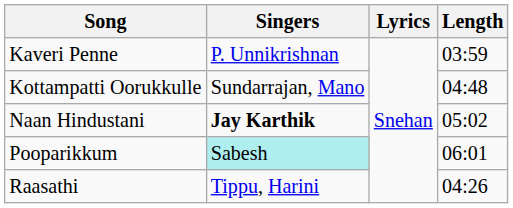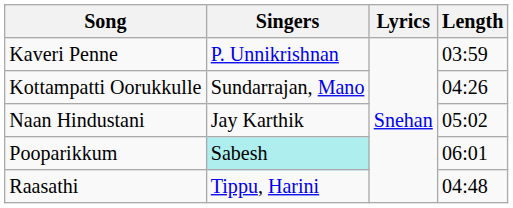Kottampatti Oorukkulle | Length: 04:48 -> 04:26
Naan Hindustani | Singers: bold -> normal
Raasathi | Length: 04:26 -> 04:48
